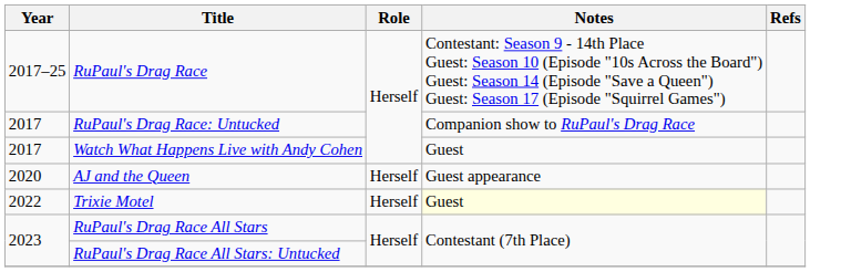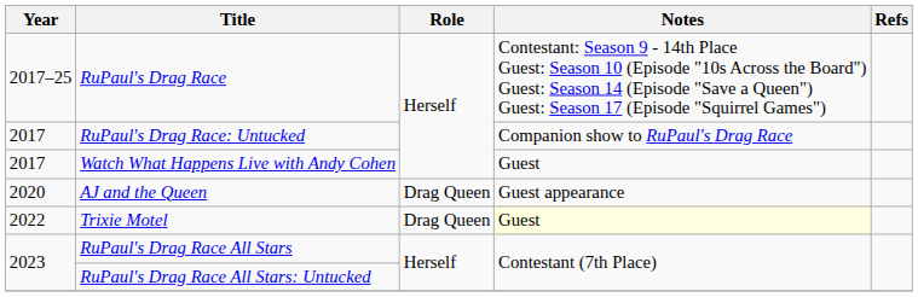AJ and the Queen | Role: Herself -> Drag Queen
Trixie Motel | Role: Herself -> Drag Queen
